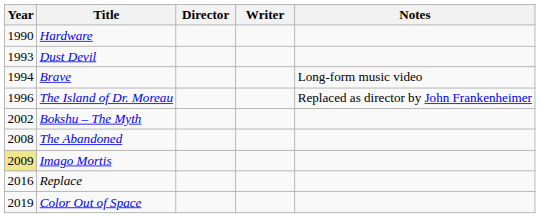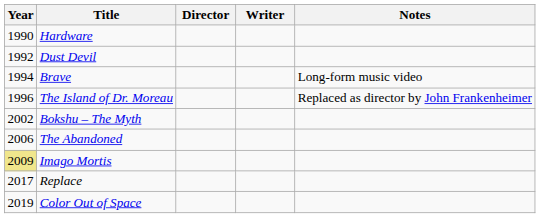Dust Devil | Year: 1993 -> 1992
The Abandoned | Year: 2008 -> 2006
Replace | Year: 2016 -> 2017
